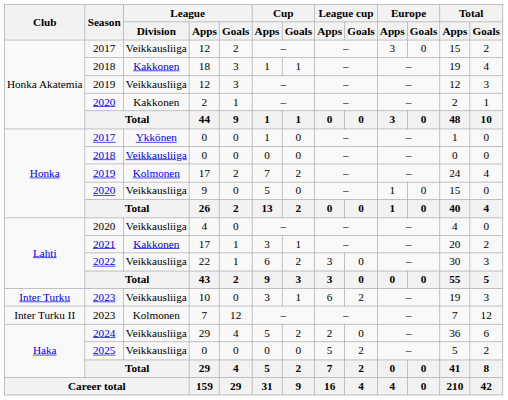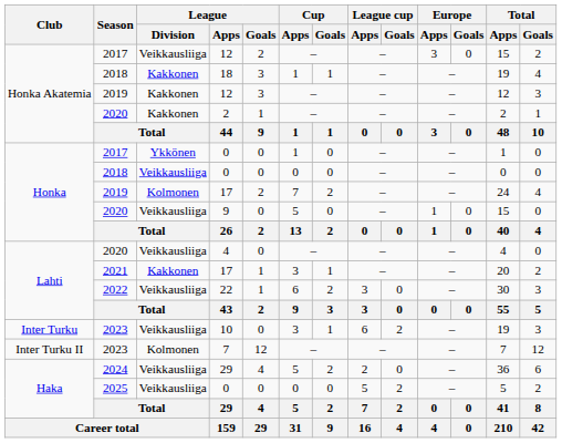2019 / 12 | League / Division: Veikkausliiga -> Kakkonen
